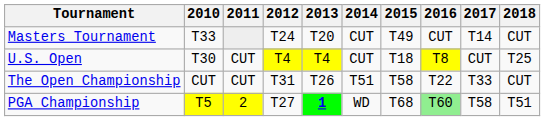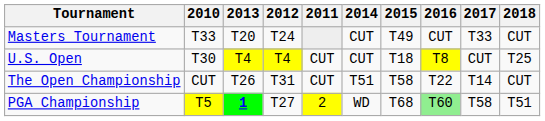columns swapped: 2011 <-> 2013
Masters Tournament | 2017: T14 -> T33
The Open Championship | 2017: T33 -> T14
